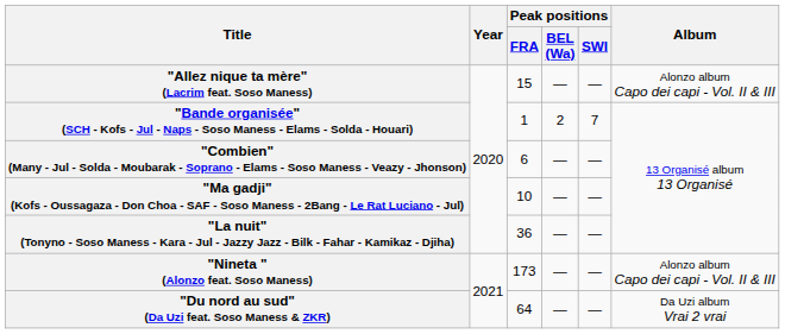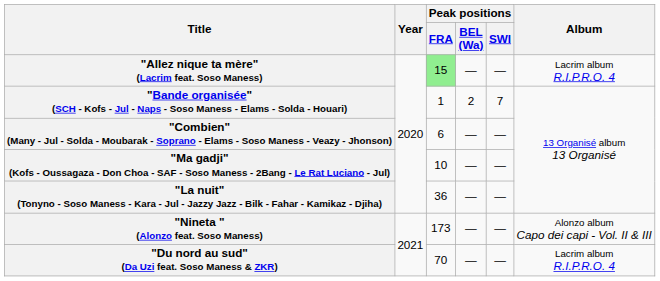"Allez nique ta mère" (Lacrim feat. Soso Maness) | Peak positions / FRA: no background -> lightgreen background
"Allez nique ta mère" (Lacrim feat. Soso Maness) | Album: Alonzo album Capo dei capi - Vol. II & III -> Lacrim album R.I.P.R.O. 4
"Du nord au sud" (Da Uzi feat. Soso Maness & ZKR) | Peak positions / FRA: 64 -> 70
"Du nord au sud" (Da Uzi feat. Soso Maness & ZKR) | Album: Da Uzi album Vrai 2 vrai -> Lacrim album R.I.P.R.O. 4
